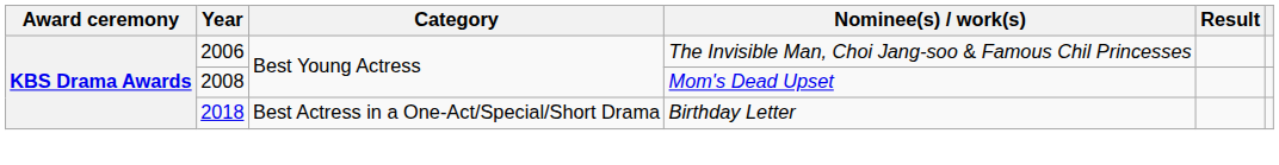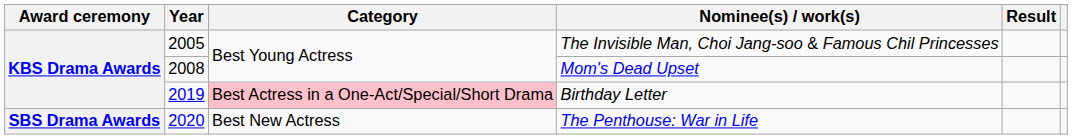The Invisible Man, Choi Jang-soo & Famous Chil Princesses | Year: 2006 -> 2005
Birthday Letter | Year: 2018 -> 2019
Birthday Letter | Category: no background -> pink background
+ row: SBS Drama Awards | 2020 | Best New Actress | The Penthouse: War in Life
